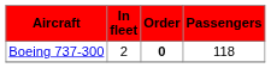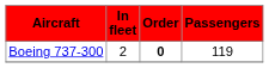Boeing 737-300 | Passengers: 118 -> 119
